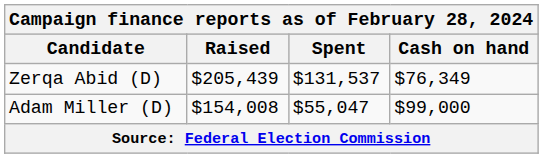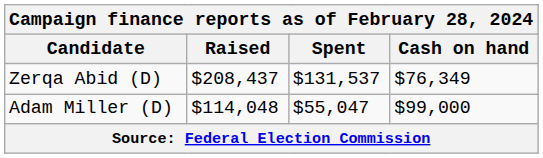Zerqa Abid (D) | Raised: $205,439 -> $208,437
Adam Miller (D) | Raised: $154,008 -> $114,048
